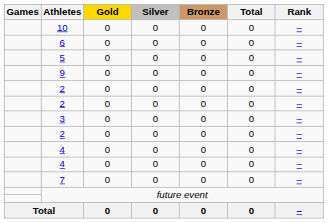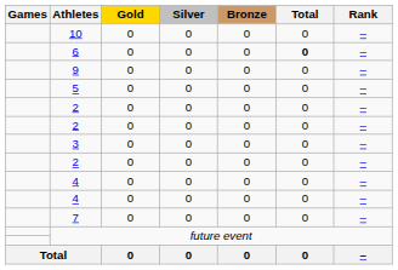6 | Total: normal -> bold
rows swapped: 5 <-> 9
